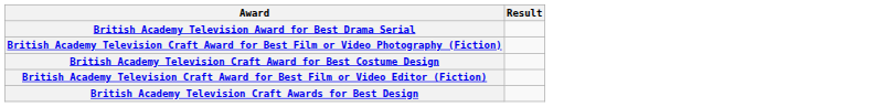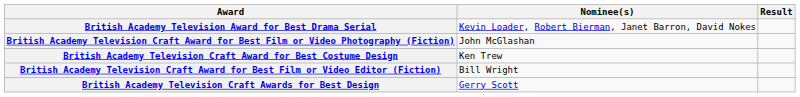+ column: Nominee(s) | Kevin Loader, Robert Bierman, Janet Barron, David Nokes | John McGlashan | Ken Trew | Bill Wright | Gerry Scott
